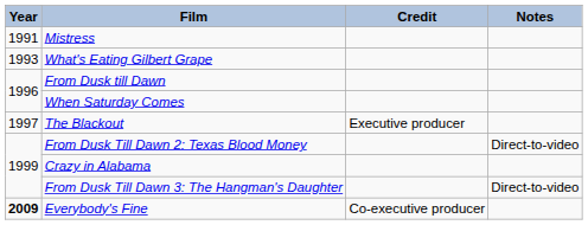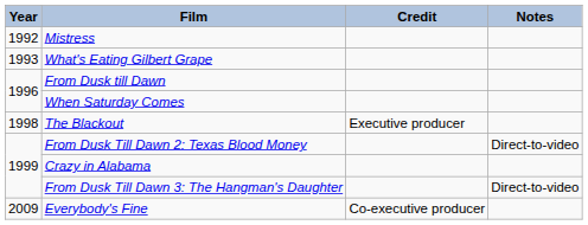Mistress | Year: 1991 -> 1992
The Blackout | Year: 1997 -> 1998
Everybody's Fine | Year: bold -> normal
